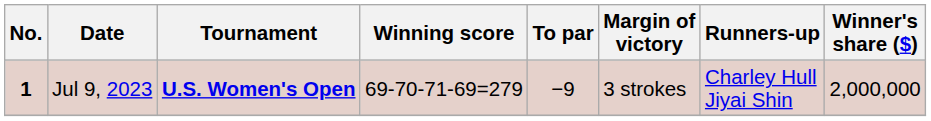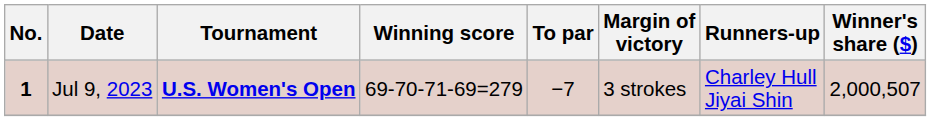Jul 9, 2023 | To par: −9 -> −7
Jul 9, 2023 | Winner's share ($): 2,000,000 -> 2,000,507
